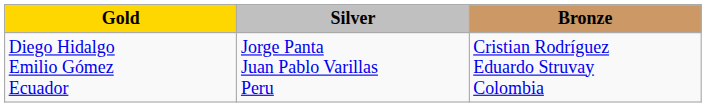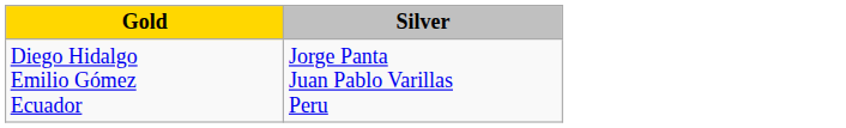- column: Bronze | Cristian Rodríguez Eduardo Struvay Colombia
